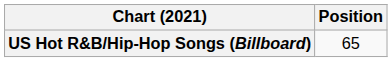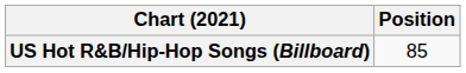US Hot R&B/Hip-Hop Songs (Billboard) | Position: 65 -> 85
